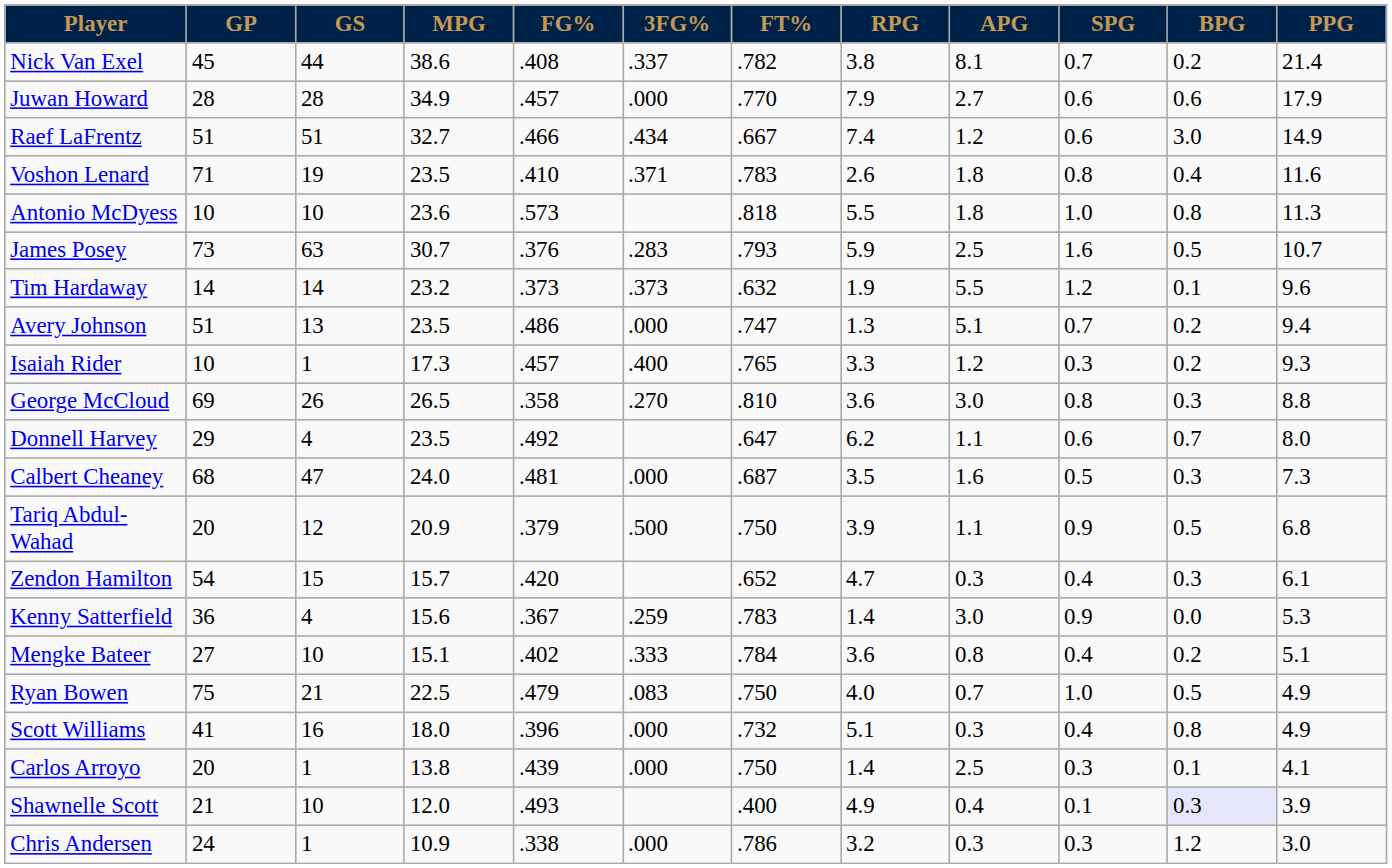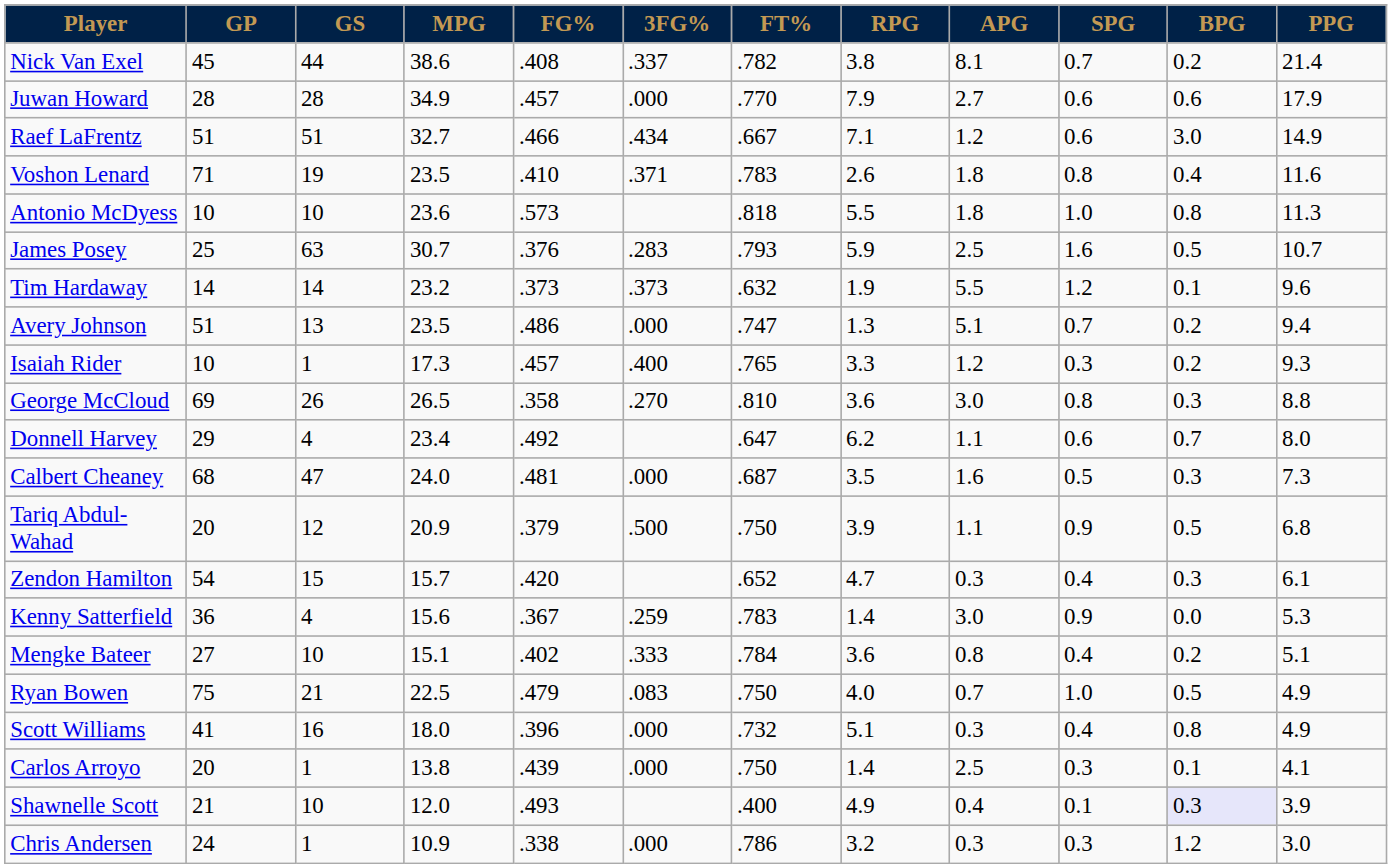Raef LaFrentz | RPG: 7.4 -> 7.1
James Posey | GP: 73 -> 25
Donnell Harvey | MPG: 23.5 -> 23.4
